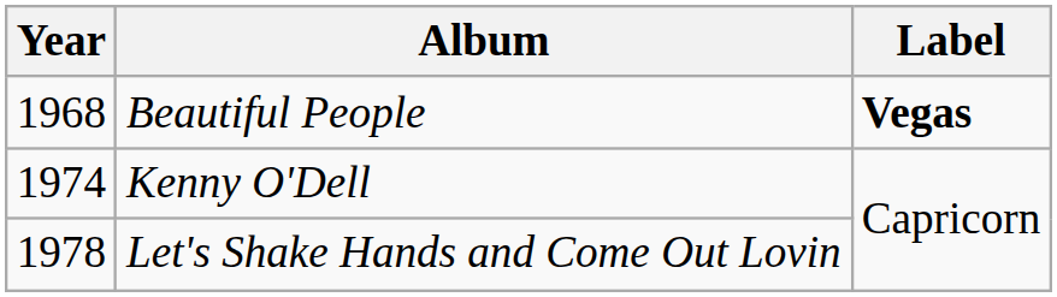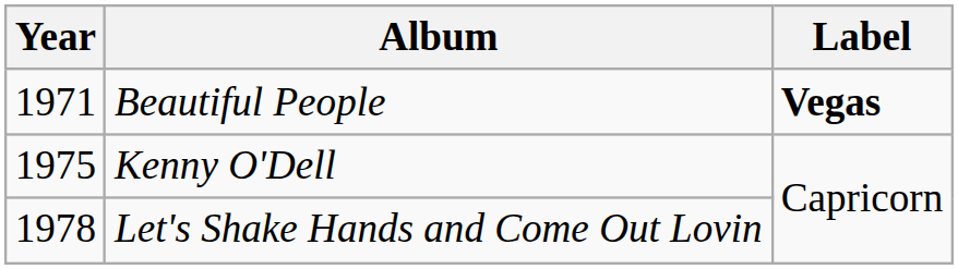Beautiful People | Year: 1968 -> 1971
Kenny O'Dell | Year: 1974 -> 1975
